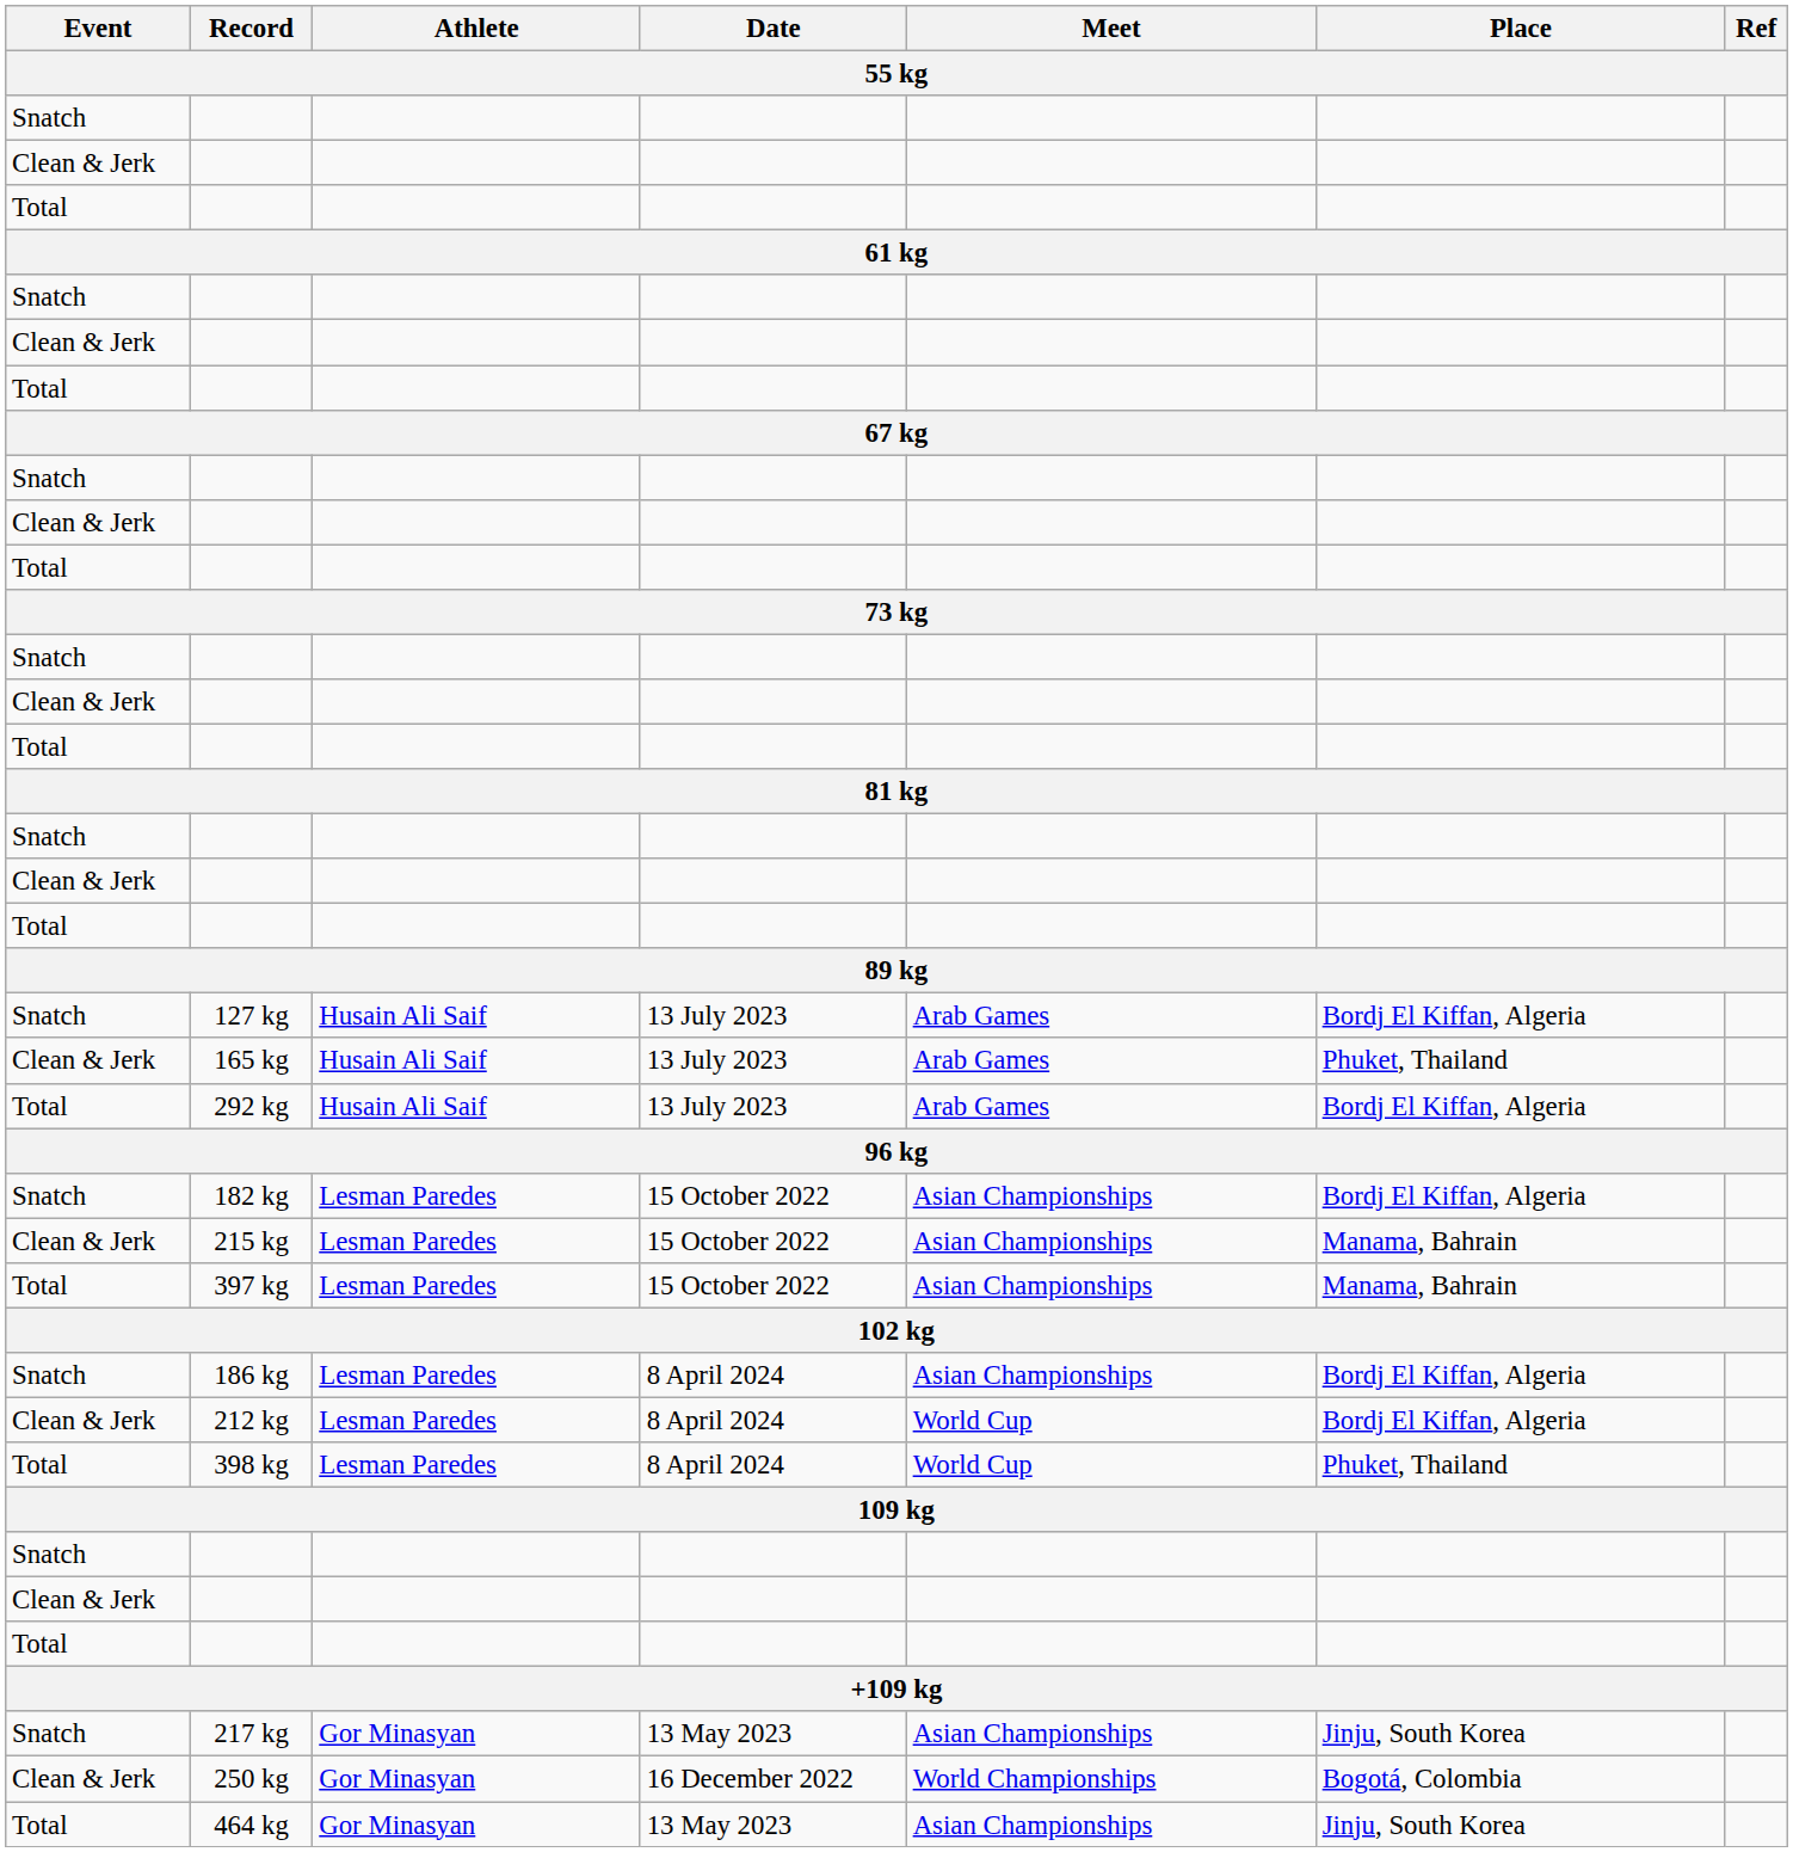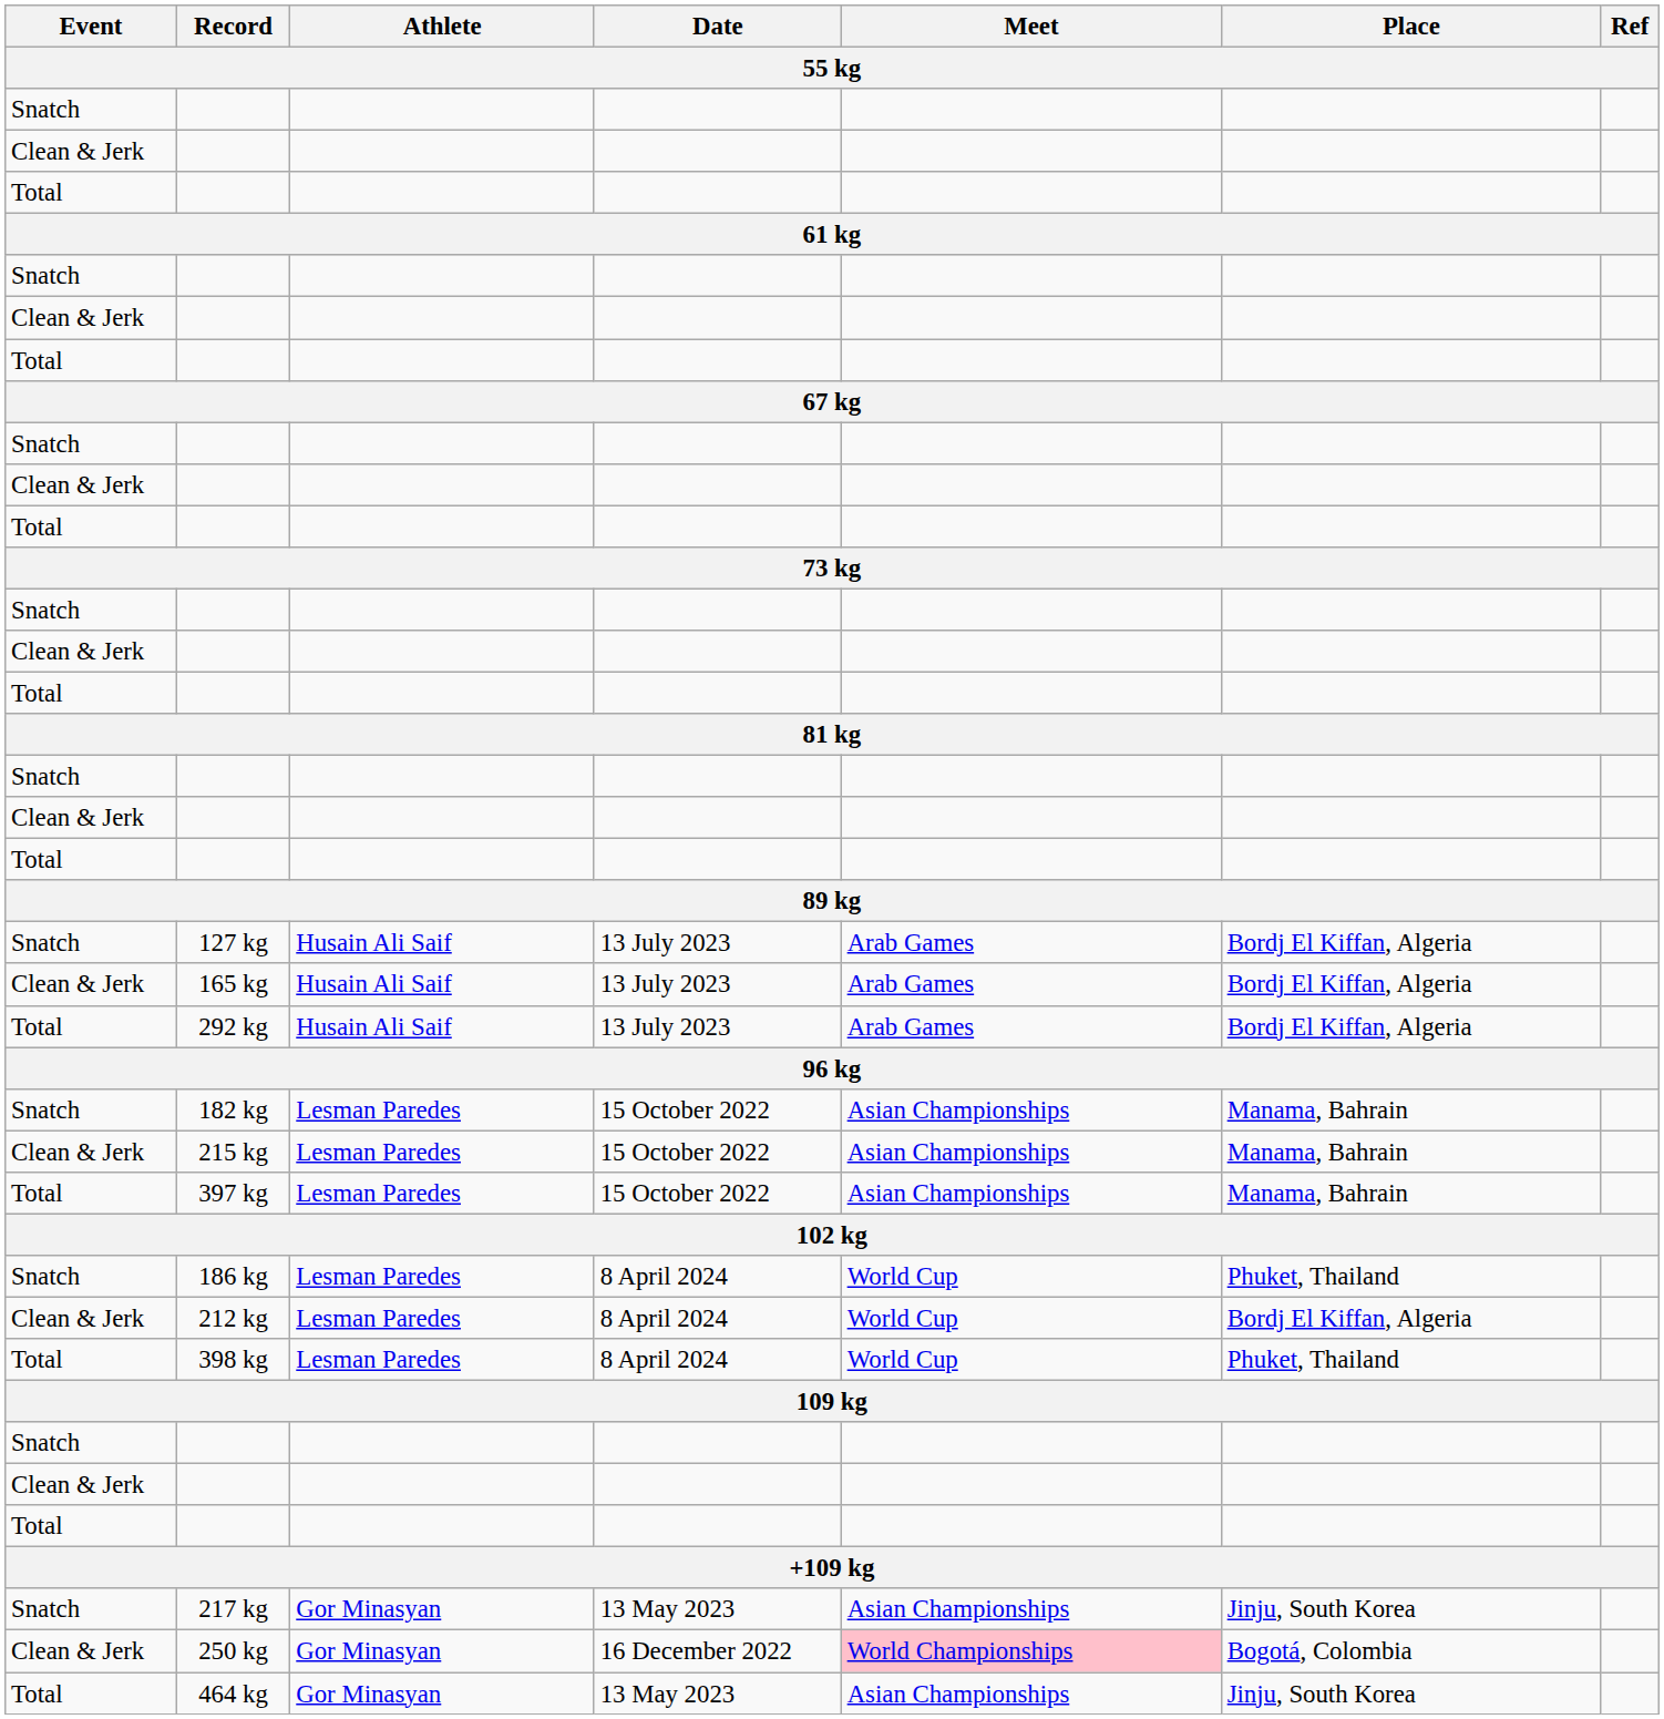165 kg | Place: Phuket, Thailand -> Bordj El Kiffan, Algeria
182 kg | Place: Bordj El Kiffan, Algeria -> Manama, Bahrain
186 kg | Meet: Asian Championships -> World Cup
186 kg | Place: Bordj El Kiffan, Algeria -> Phuket, Thailand
250 kg | Meet: no background -> pink background
